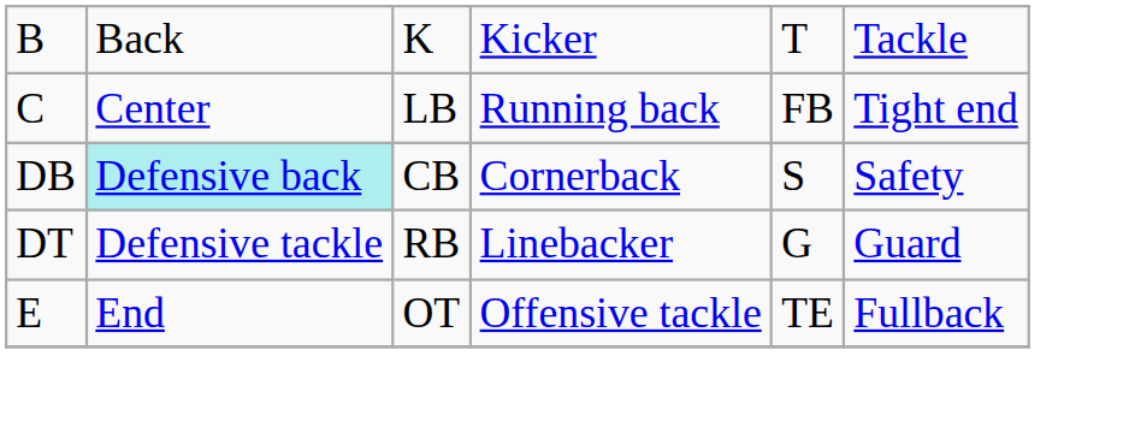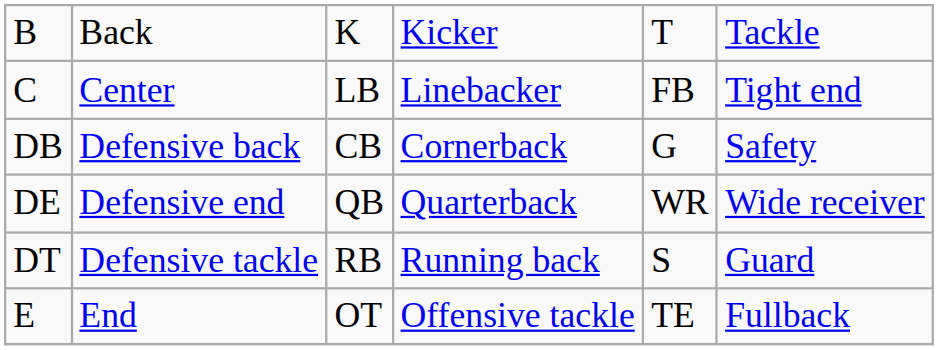C | column 4: Running back -> Linebacker
DB | column 2: paleturquoise background -> no background
DB | column 5: S -> G
+ row: DE | Defensive end | QB | Quarterback | WR | Wide receiver
DT | column 4: Linebacker -> Running back
DT | column 5: G -> S
